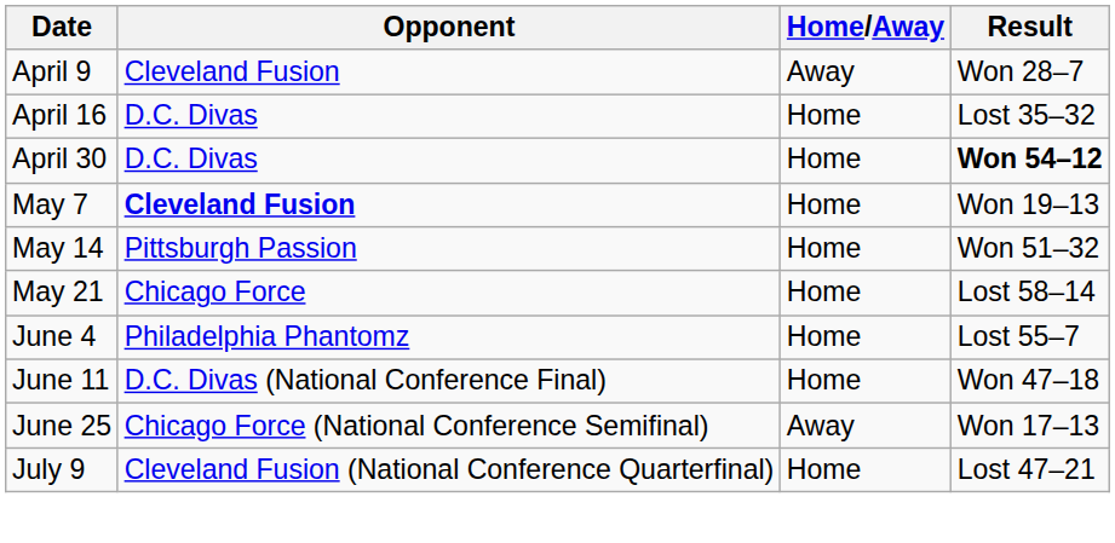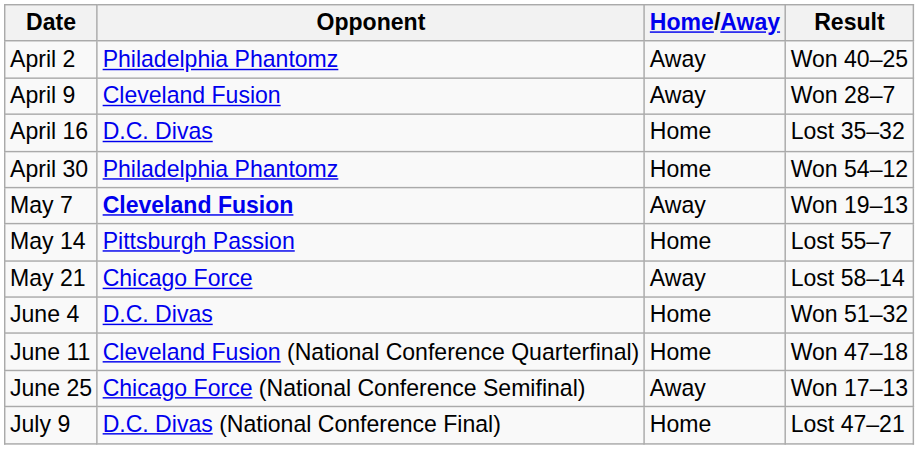+ row: April 2 | Philadelphia Phantomz | Away | Won 40–25
April 30 | Opponent: D.C. Divas -> Philadelphia Phantomz
April 30 | Result: bold -> normal
May 7 | Home/Away: Home -> Away
May 14 | Result: Won 51–32 -> Lost 55–7
May 21 | Home/Away: Home -> Away
June 4 | Opponent: Philadelphia Phantomz -> D.C. Divas
June 4 | Result: Lost 55–7 -> Won 51–32
June 11 | Opponent: D.C. Divas (National Conference Final) -> Cleveland Fusion (National Conference Quarterfinal)
July 9 | Opponent: Cleveland Fusion (National Conference Quarterfinal) -> D.C. Divas (National Conference Final)
